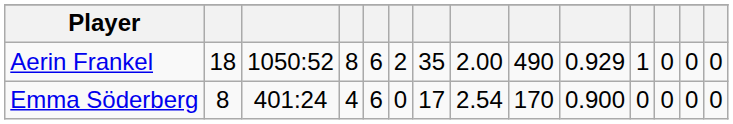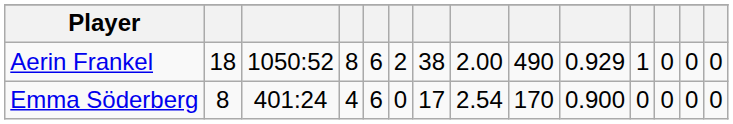Aerin Frankel | column 7: 35 -> 38
